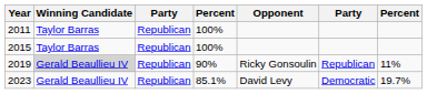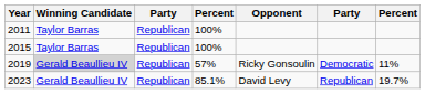2019 | column 4: 90% -> 57%
2019 | column 6: Republican -> Democratic
2023 | column 6: Democratic -> Republican
